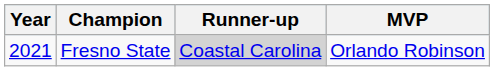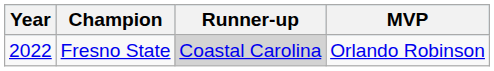Fresno State | Year: 2021 -> 2022
